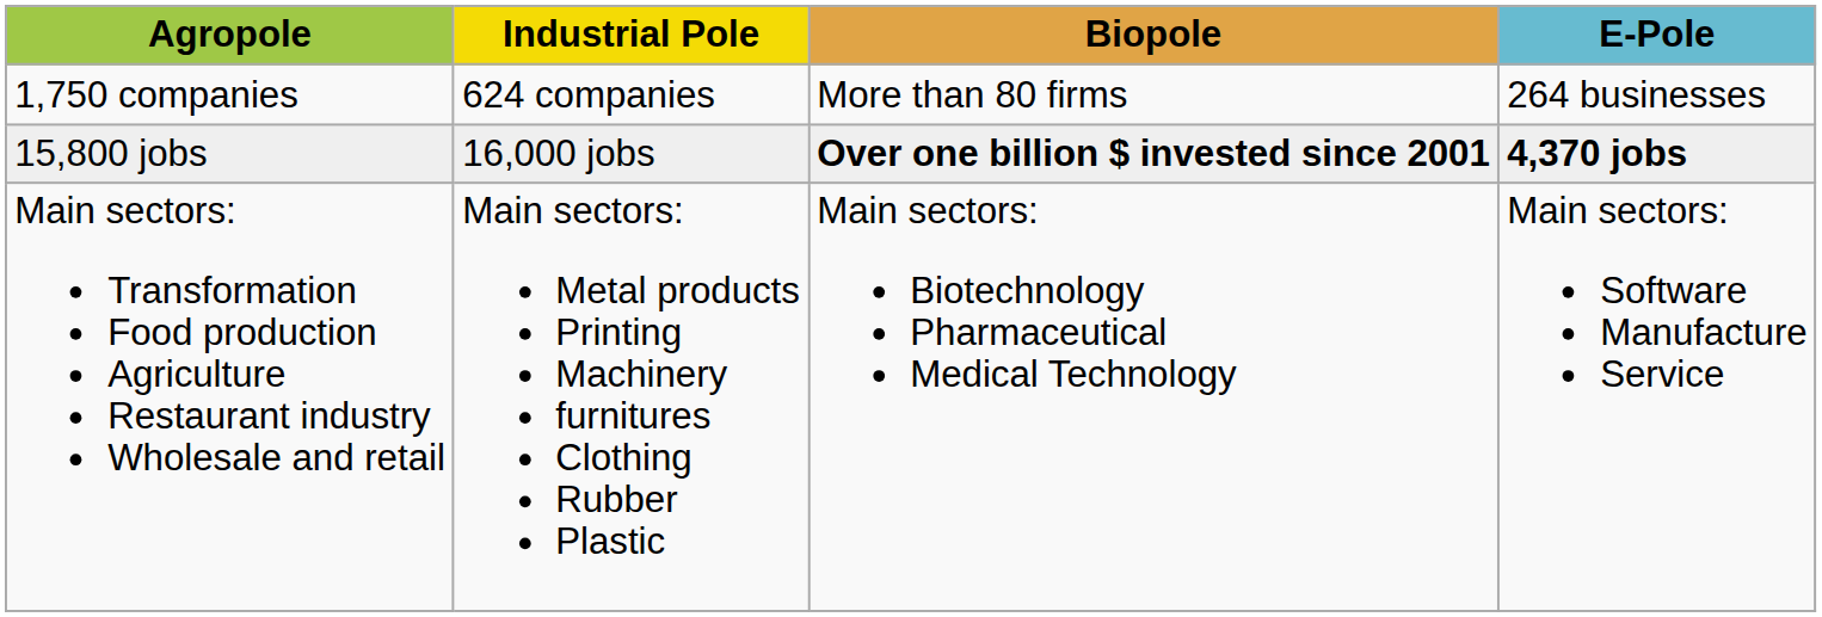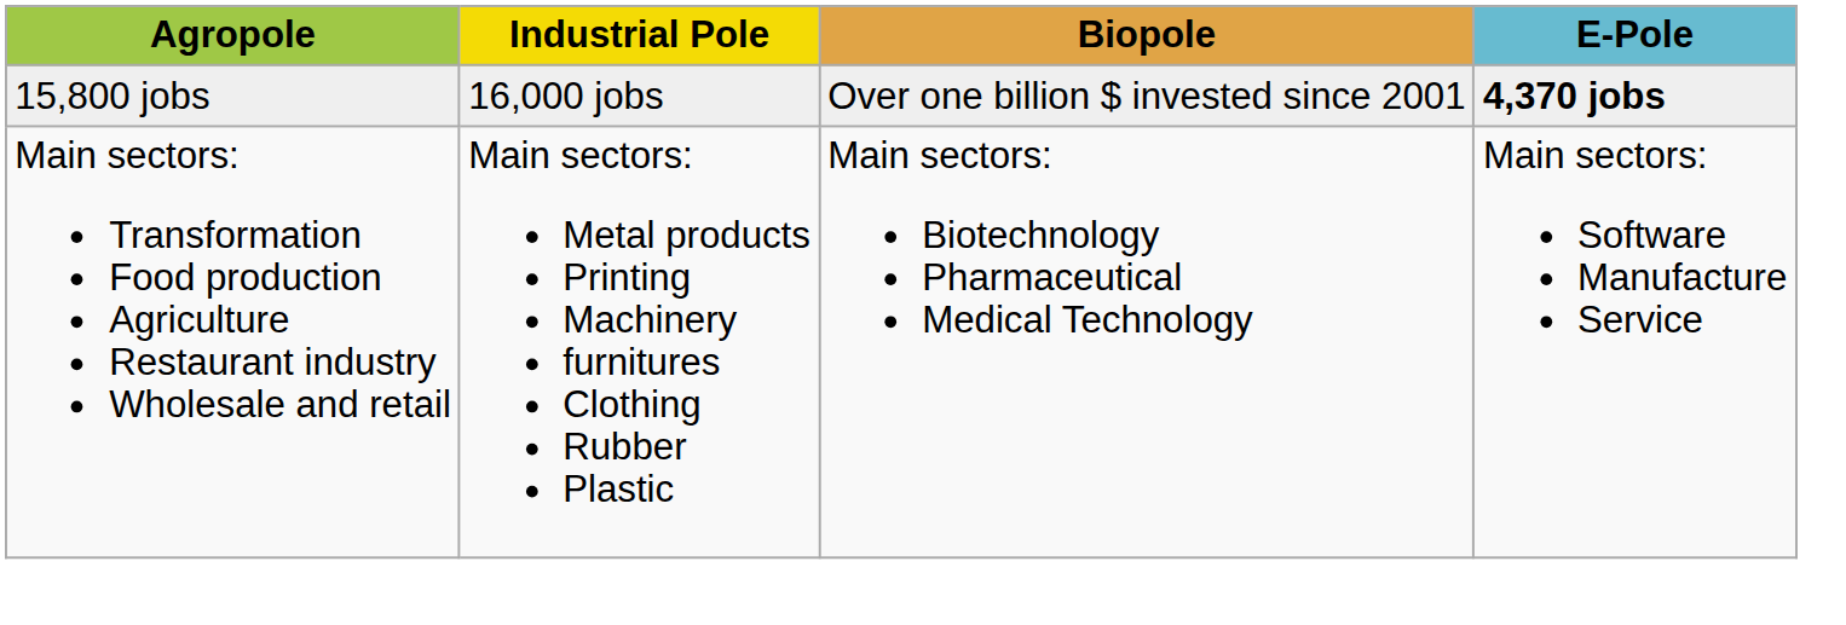- row: 1,750 companies | 624 companies | More than 80 firms | 264 businesses
15,800 jobs | Biopole: bold -> normal
